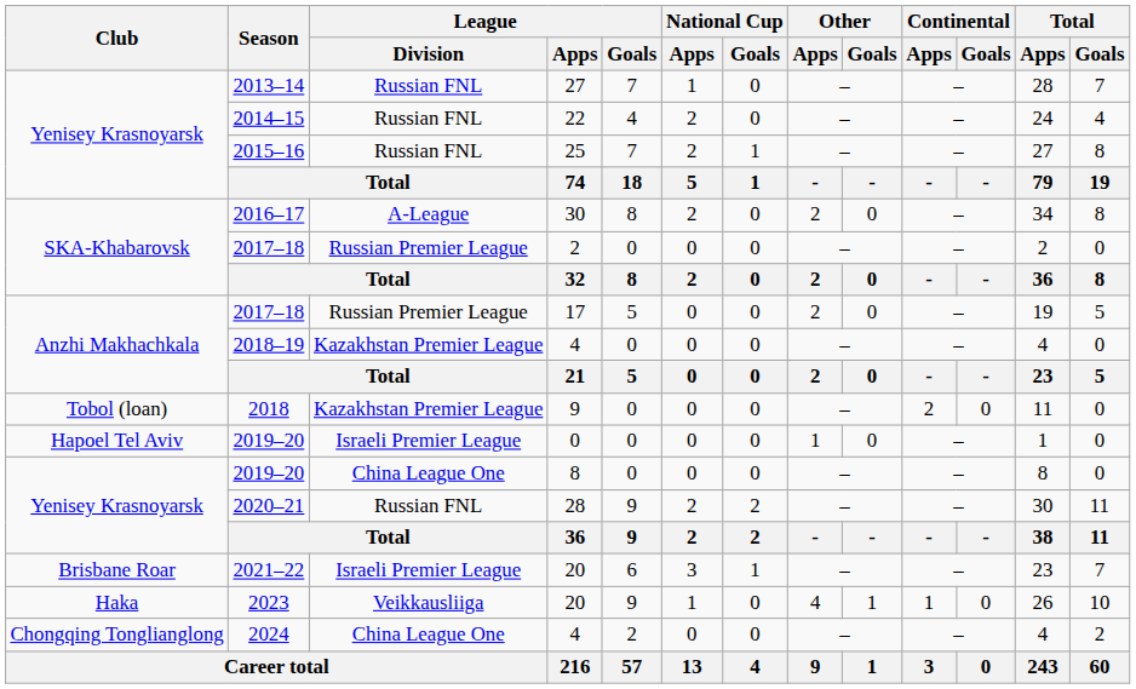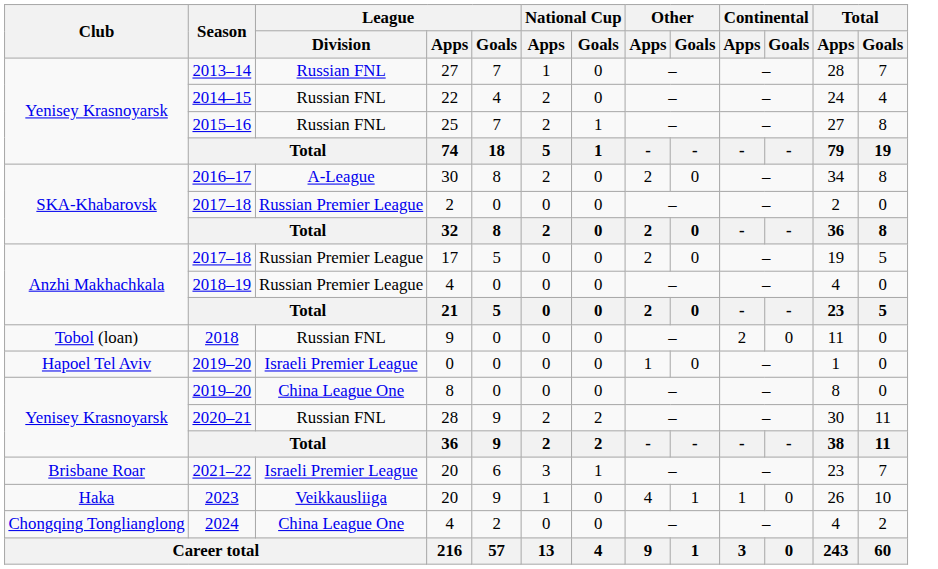2018–19 | League / Division: Kazakhstan Premier League -> Russian Premier League
2018 | League / Division: Kazakhstan Premier League -> Russian FNL
